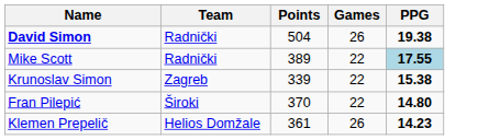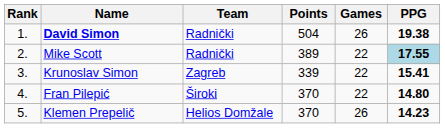+ column: Rank | 1. | 2. | 3. | 4. | 5.
Krunoslav Simon | PPG: 15.38 -> 15.41
Klemen Prepelič | Points: 361 -> 370
